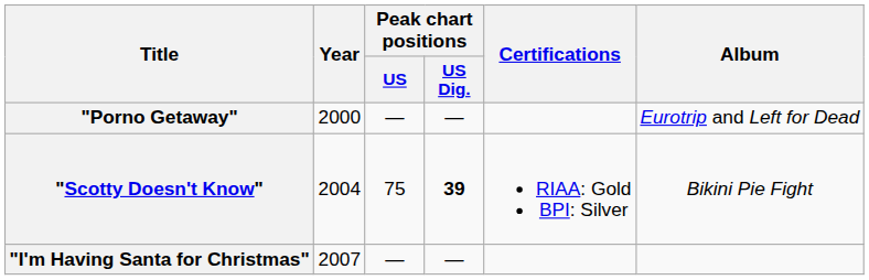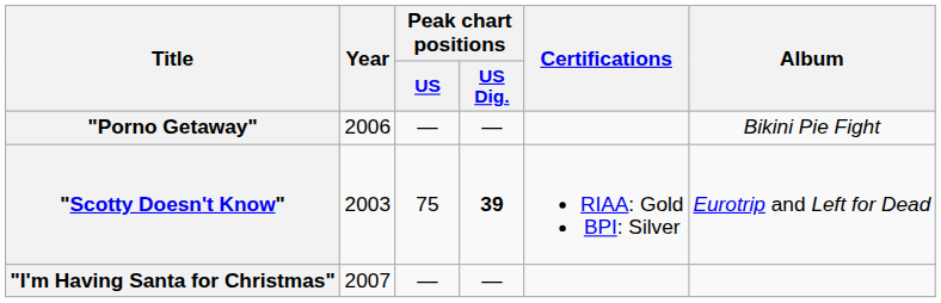"Porno Getaway" | Year: 2000 -> 2006
"Porno Getaway" | Album: Eurotrip and Left for Dead -> Bikini Pie Fight
"Scotty Doesn't Know" | Year: 2004 -> 2003
"Scotty Doesn't Know" | Album: Bikini Pie Fight -> Eurotrip and Left for Dead
